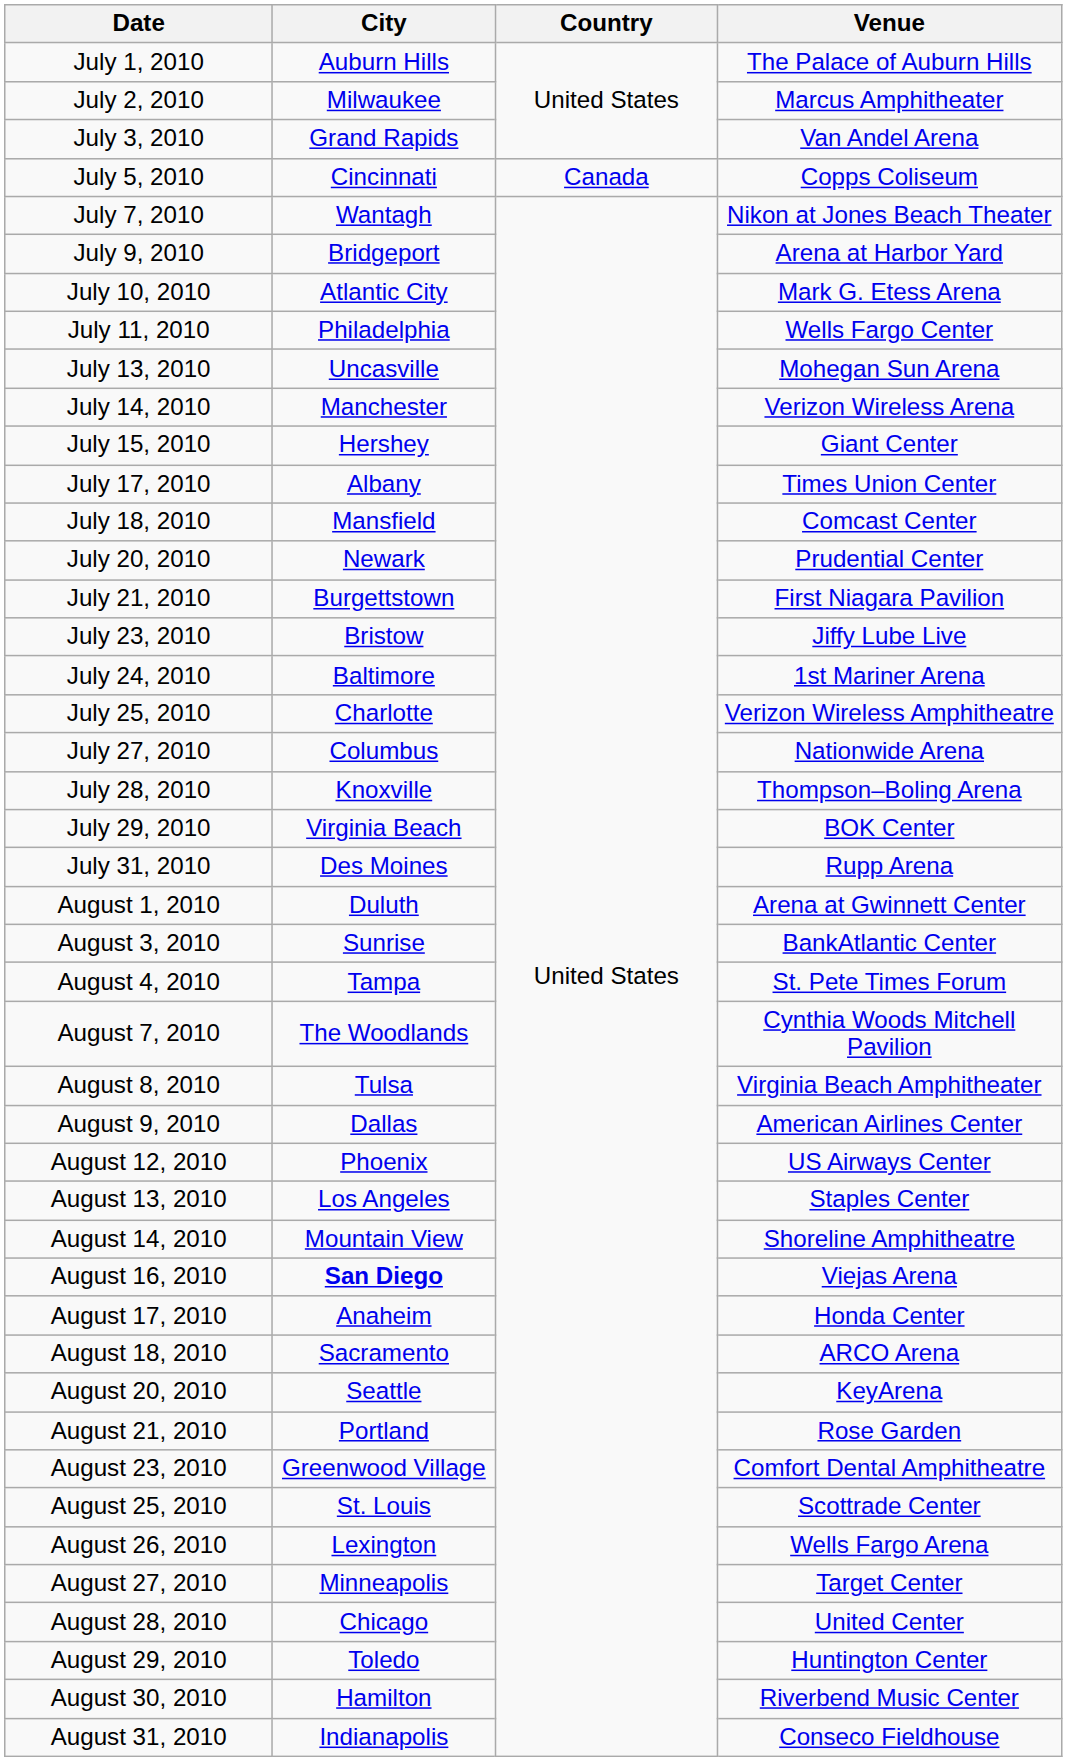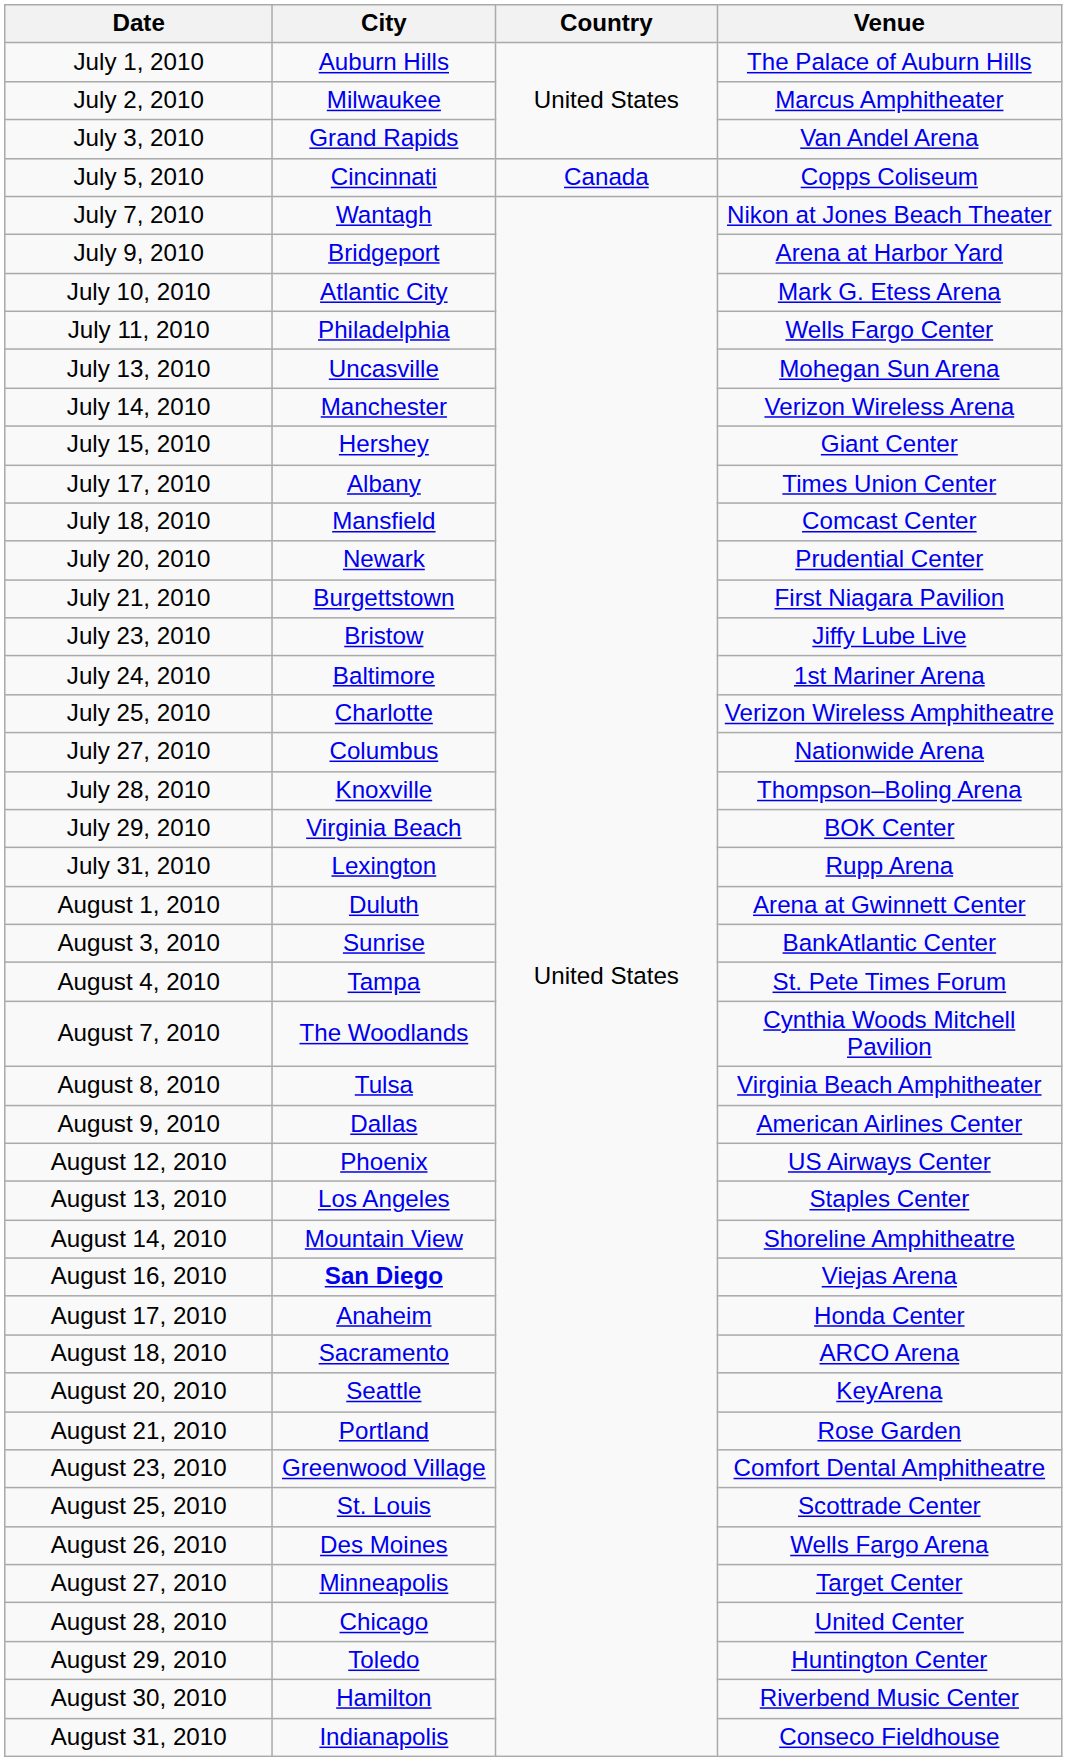July 31, 2010 | City: Des Moines -> Lexington
August 26, 2010 | City: Lexington -> Des Moines
